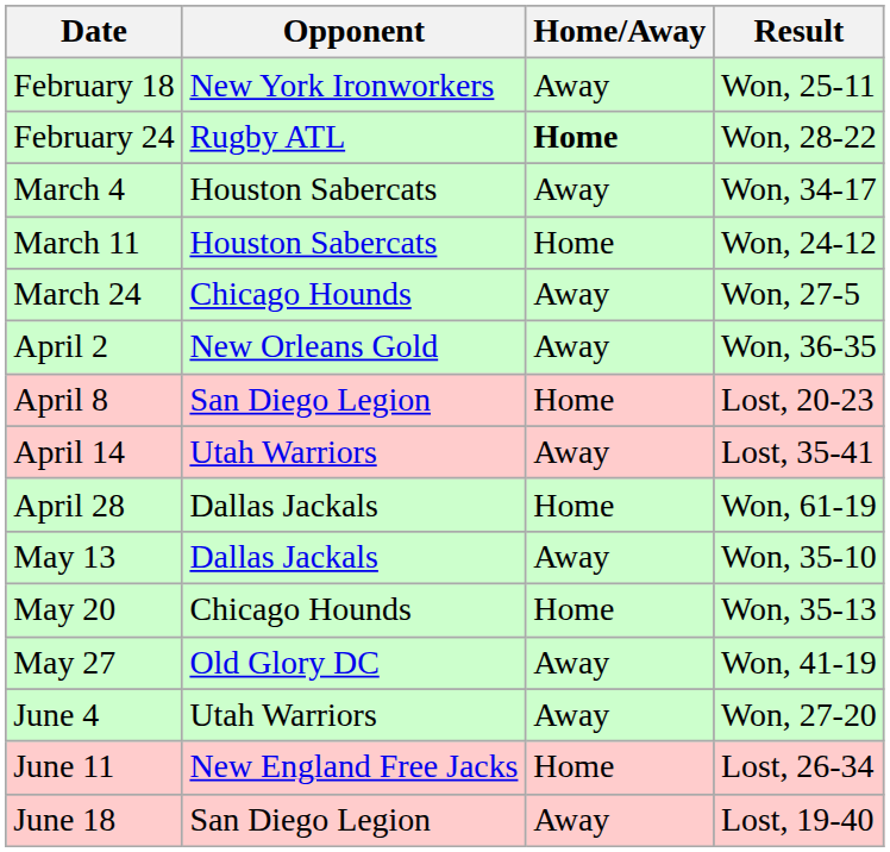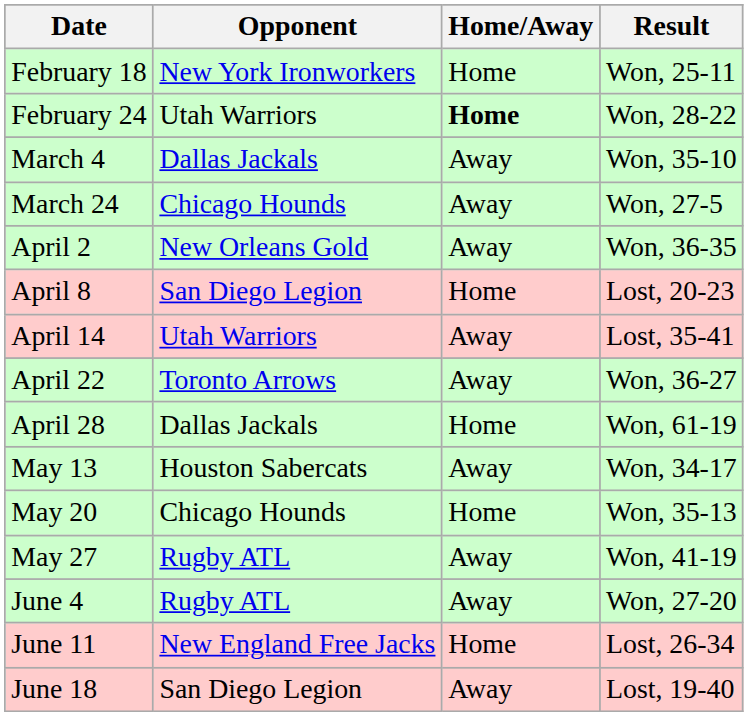February 18 | Home/Away: Away -> Home
February 24 | Opponent: Rugby ATL -> Utah Warriors
March 4 | Opponent: Houston Sabercats -> Dallas Jackals
March 4 | Result: Won, 34-17 -> Won, 35-10
- row: March 11 | Houston Sabercats | Home | Won, 24-12
+ row: April 22 | Toronto Arrows | Away | Won, 36-27
May 13 | Opponent: Dallas Jackals -> Houston Sabercats
May 13 | Result: Won, 35-10 -> Won, 34-17
May 27 | Opponent: Old Glory DC -> Rugby ATL
June 4 | Opponent: Utah Warriors -> Rugby ATL
